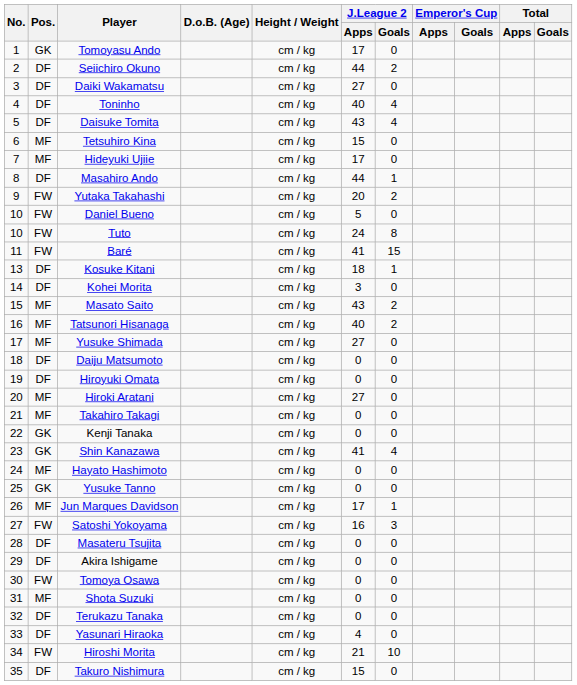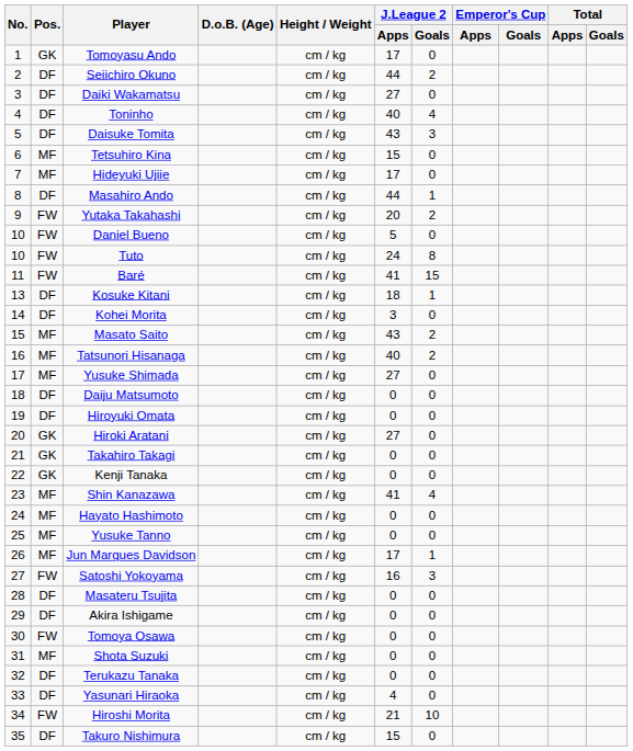Daisuke Tomita | J.League 2 / Goals: 4 -> 3
Hiroki Aratani | Pos.: MF -> GK
Takahiro Takagi | Pos.: MF -> GK
Shin Kanazawa | Pos.: GK -> MF
Yusuke Tanno | Pos.: GK -> MF
